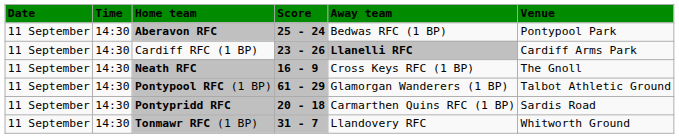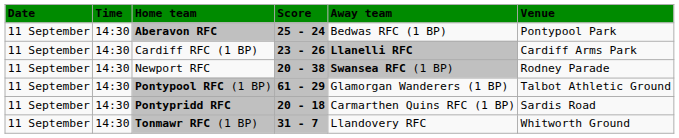- row: 11 September | 14:30 | Neath RFC | 16 - 9 | Cross Keys RFC (1 BP) | The Gnoll
+ row: 11 September | 14:30 | Newport RFC | 20 - 38 | Swansea RFC (1 BP) | Rodney Parade
